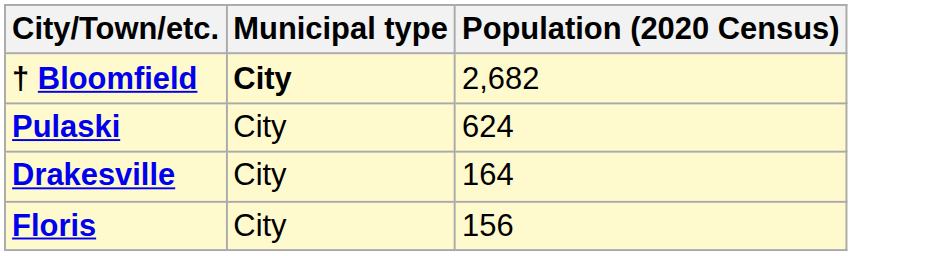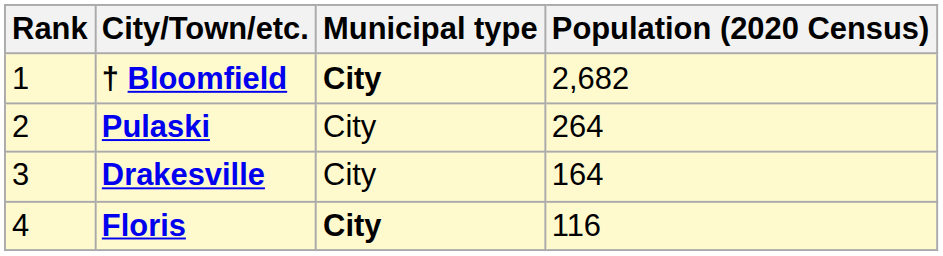+ column: Rank | 1 | 2 | 3 | 4
Pulaski | Population (2020 Census): 624 -> 264
Floris | Municipal type: normal -> bold
Floris | Population (2020 Census): 156 -> 116
